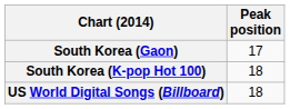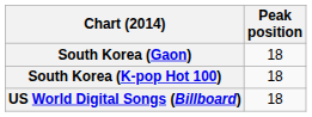South Korea (Gaon) | Peak position: 17 -> 18
